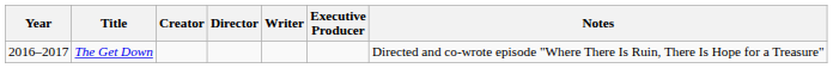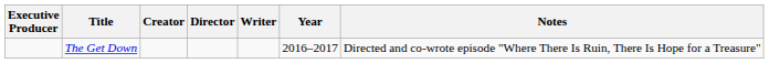columns swapped: Year <-> Executive Producer
